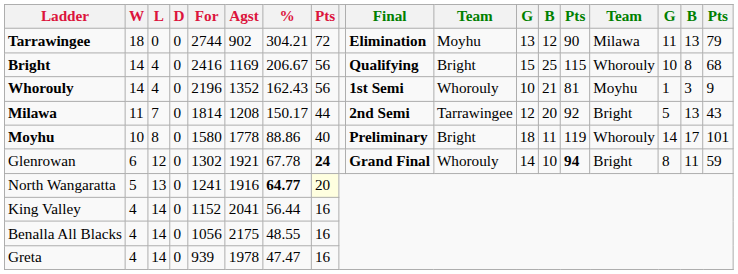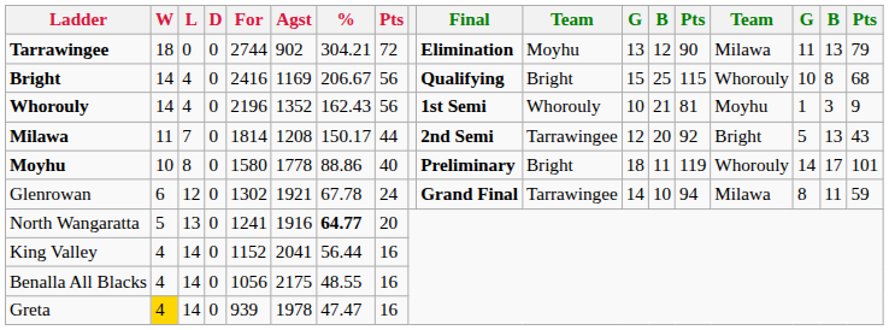Glenrowan | column 8: bold -> normal
Glenrowan | column 11: Whorouly -> Tarrawingee
Glenrowan | column 14: bold -> normal
Glenrowan | column 15: Bright -> Milawa
North Wangaratta | column 8: lightyellow background -> no background
Greta | W: no background -> gold background
